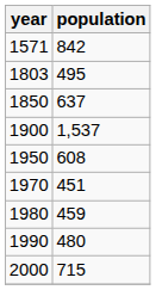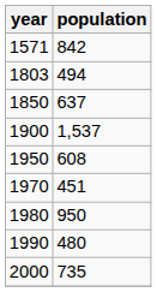1803 | population: 495 -> 494
1980 | population: 459 -> 950
2000 | population: 715 -> 735
